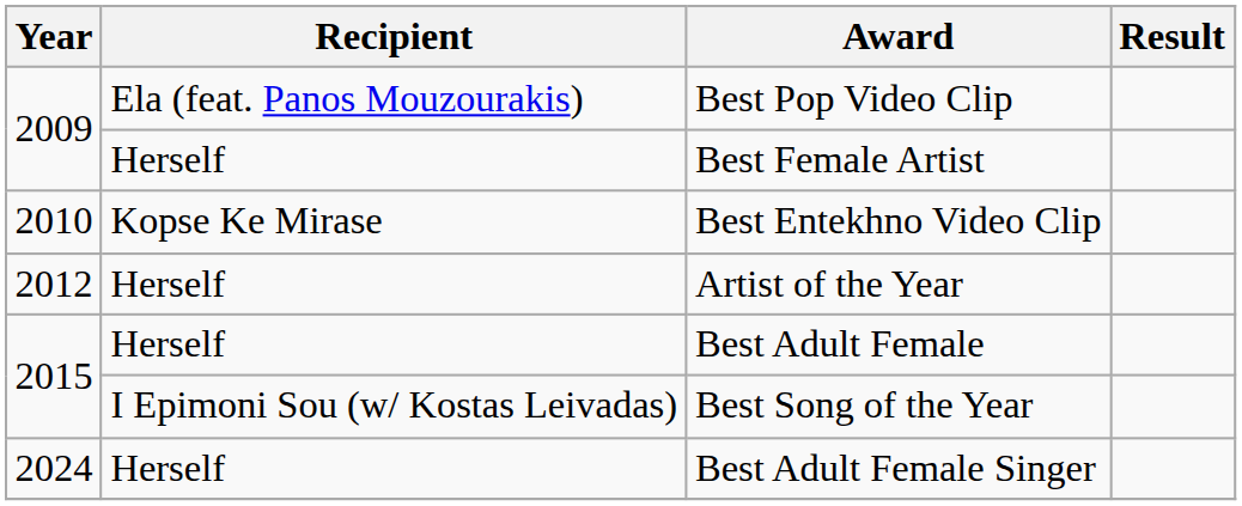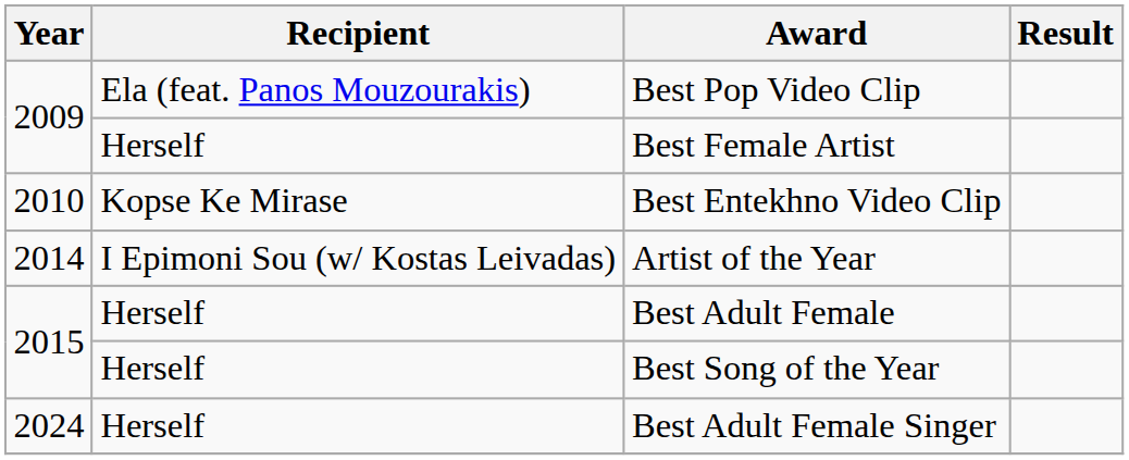Artist of the Year | Year: 2012 -> 2014
Artist of the Year | Recipient: Herself -> I Epimoni Sou (w/ Kostas Leivadas)
Best Song of the Year | Recipient: I Epimoni Sou (w/ Kostas Leivadas) -> Herself
